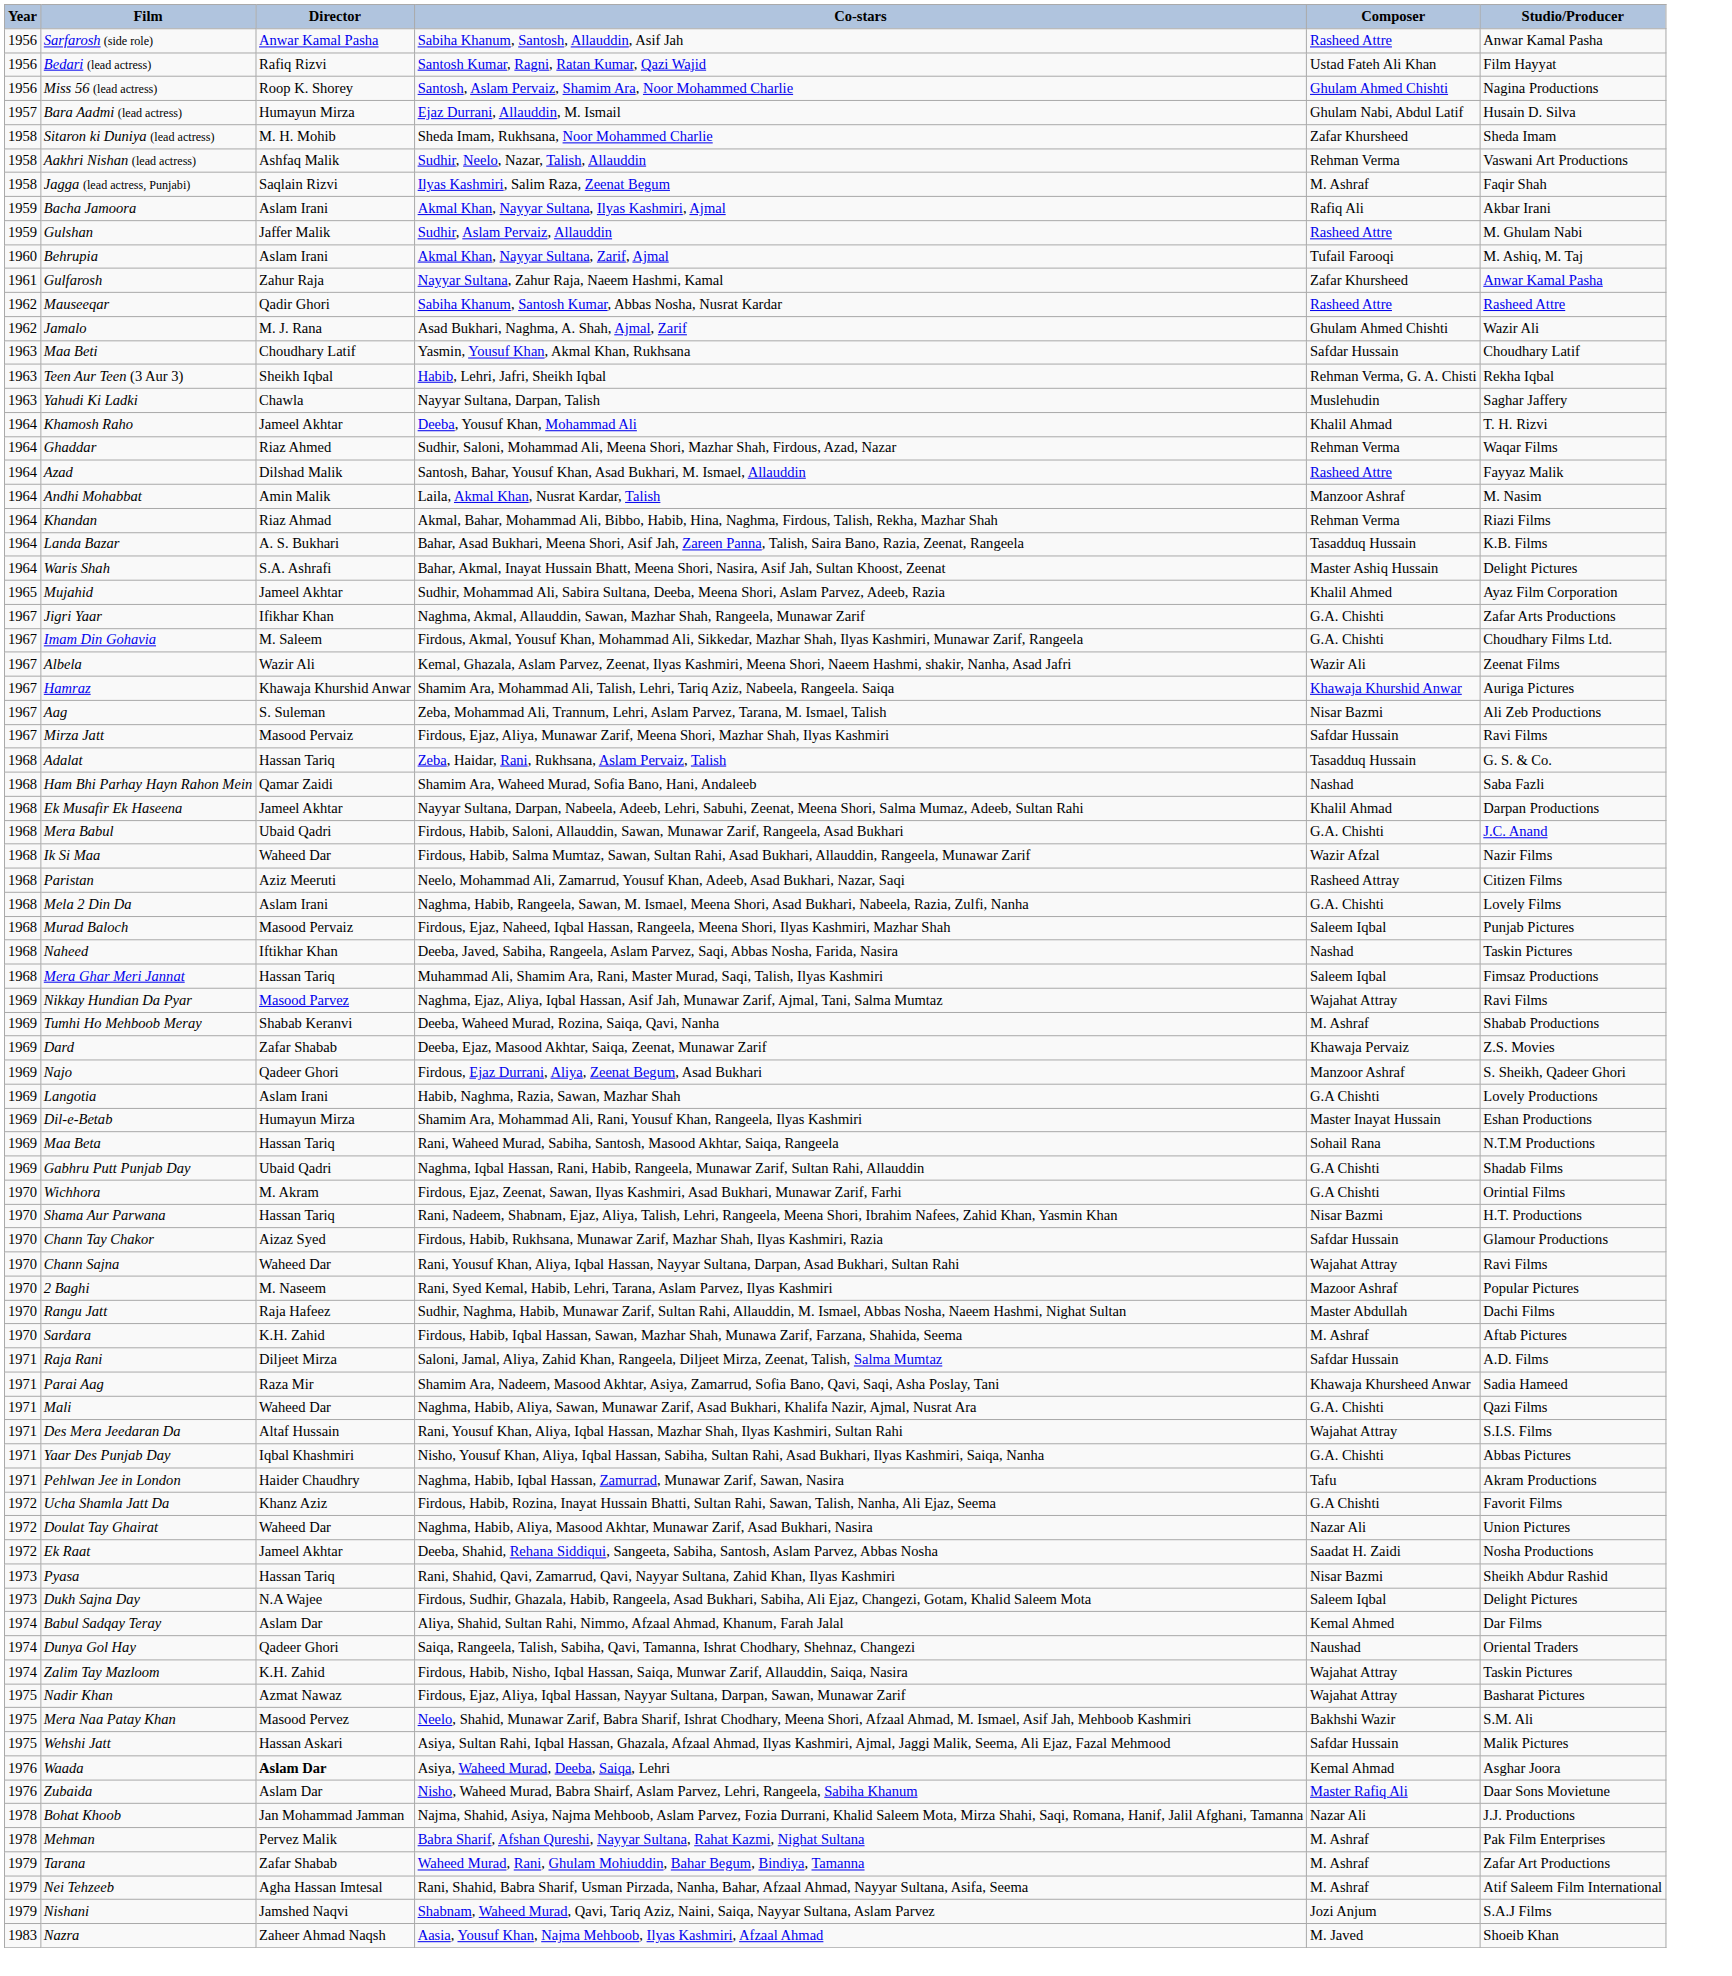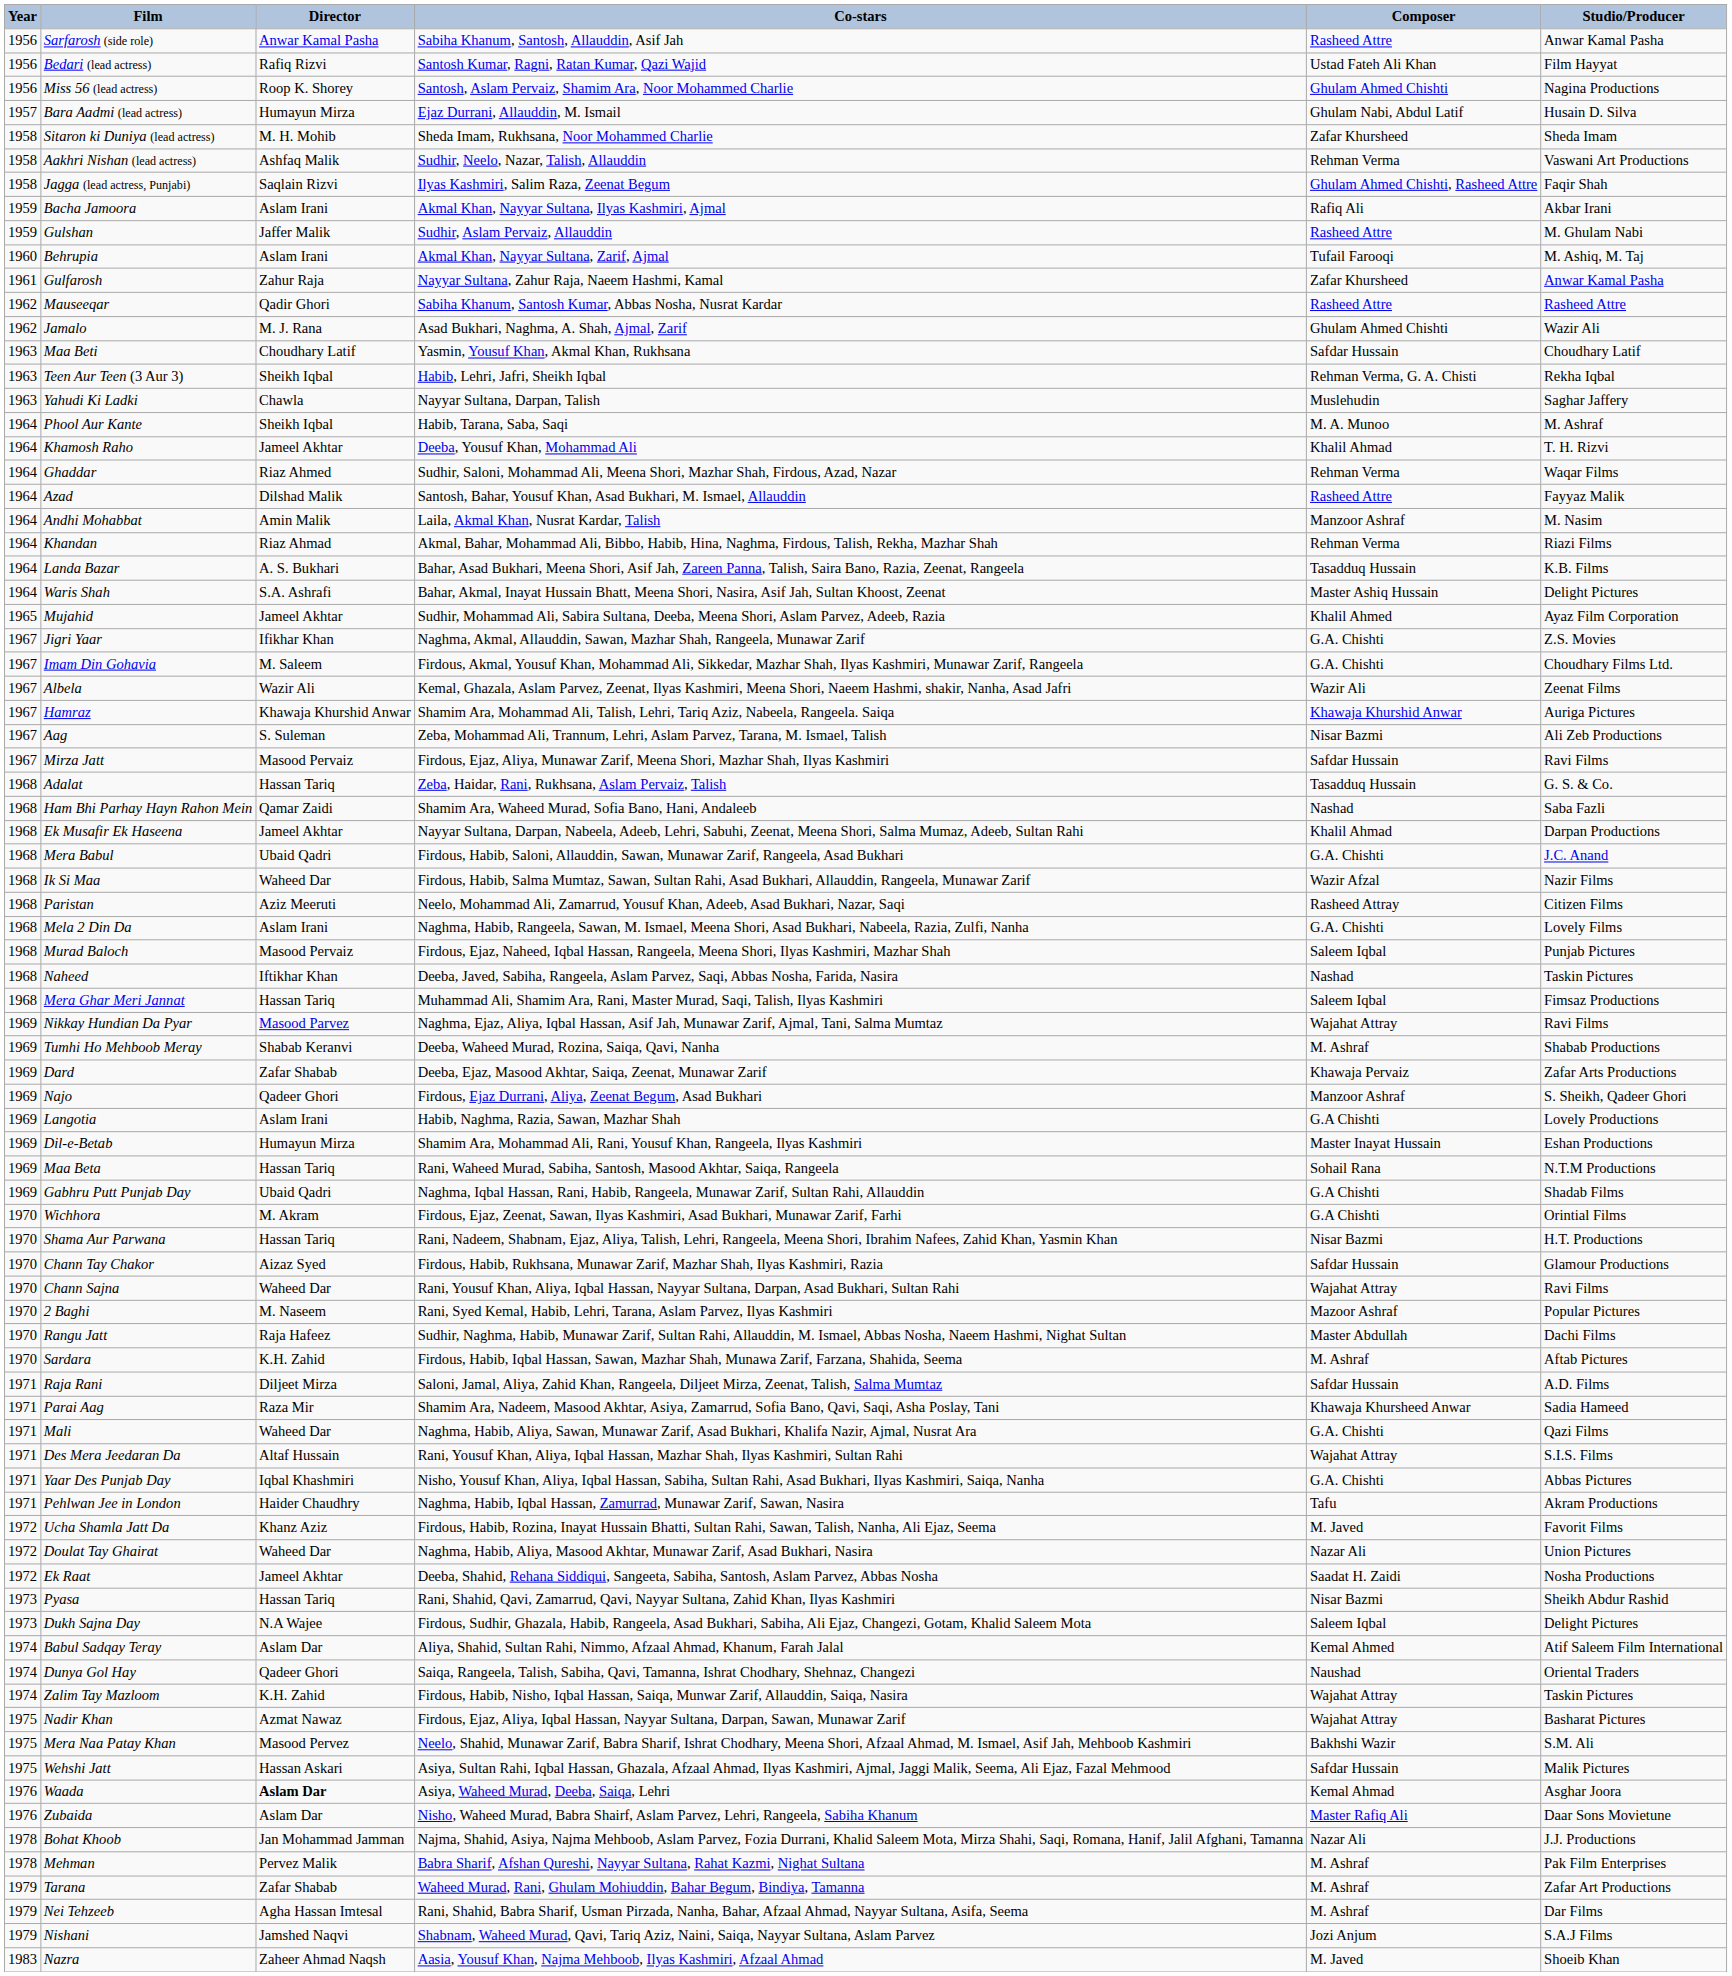Jagga (lead actress, Punjabi) | Composer: M. Ashraf -> Ghulam Ahmed Chishti, Rasheed Attre
+ row: 1964 | Phool Aur Kante | Sheikh Iqbal | Habib, Tarana, Saba, Saqi | M. A. Munoo | M. Ashraf
Jigri Yaar | Studio/Producer: Zafar Arts Productions -> Z.S. Movies
Dard | Studio/Producer: Z.S. Movies -> Zafar Arts Productions
Ucha Shamla Jatt Da | Composer: G.A Chishti -> M. Javed
Babul Sadqay Teray | Studio/Producer: Dar Films -> Atif Saleem Film International
Nei Tehzeeb | Studio/Producer: Atif Saleem Film International -> Dar Films
